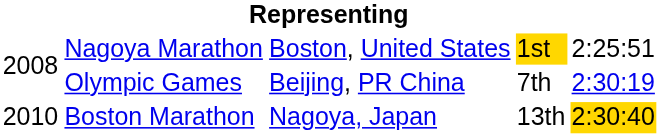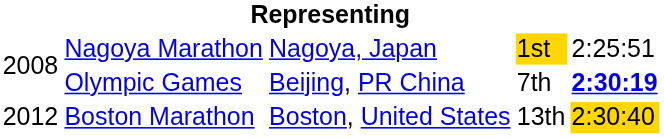Nagoya Marathon | column 3: Boston, United States -> Nagoya, Japan
Olympic Games | column 5: normal -> bold
Boston Marathon | column 1: 2010 -> 2012
Boston Marathon | column 3: Nagoya, Japan -> Boston, United States
